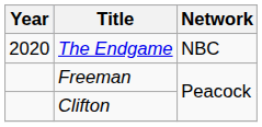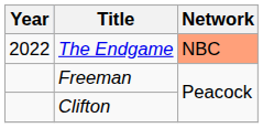The Endgame | Year: 2020 -> 2022
The Endgame | Network: no background -> lightsalmon background
